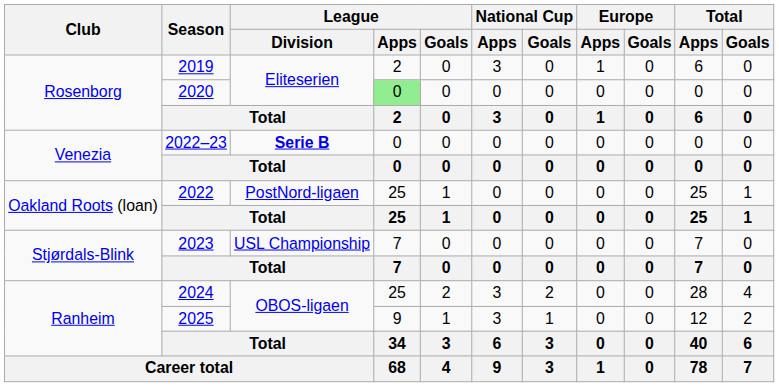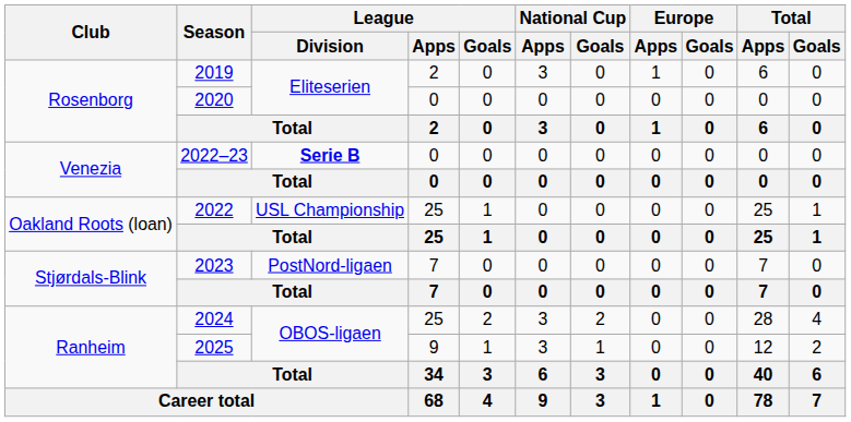2020 | League / Apps: lightgreen background -> no background
2022 | League / Division: PostNord-ligaen -> USL Championship
2023 | League / Division: USL Championship -> PostNord-ligaen
